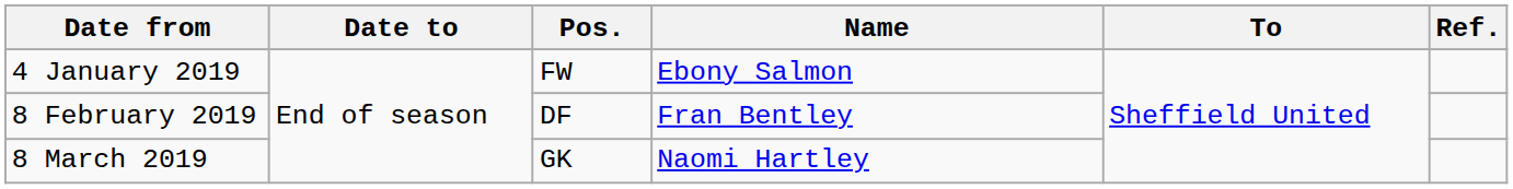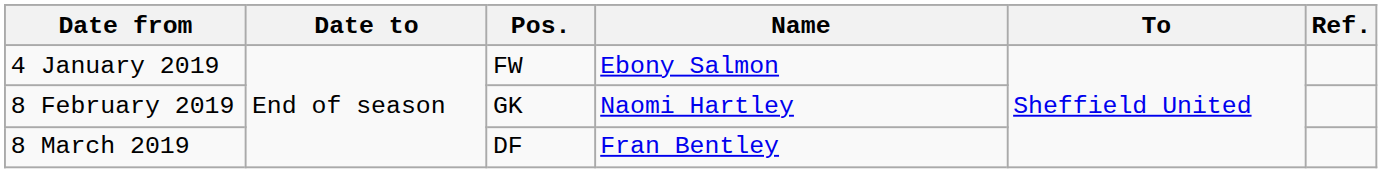8 February 2019 | Pos.: DF -> GK
8 February 2019 | Name: Fran Bentley -> Naomi Hartley
8 March 2019 | Pos.: GK -> DF
8 March 2019 | Name: Naomi Hartley -> Fran Bentley
